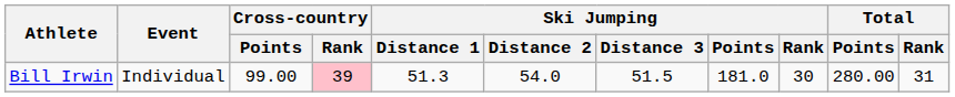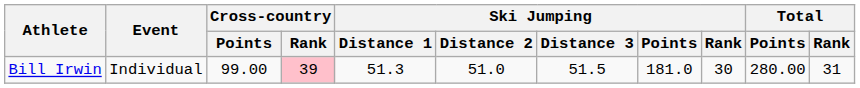Bill Irwin | Ski Jumping / Distance 2: 54.0 -> 51.0
